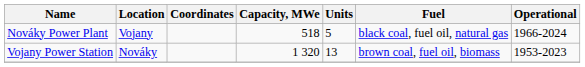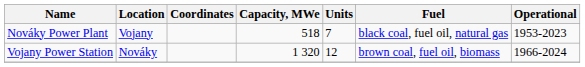Nováky Power Plant | Units: 5 -> 7
Nováky Power Plant | Operational: 1966-2024 -> 1953-2023
Vojany Power Station | Units: 13 -> 12
Vojany Power Station | Operational: 1953-2023 -> 1966-2024
